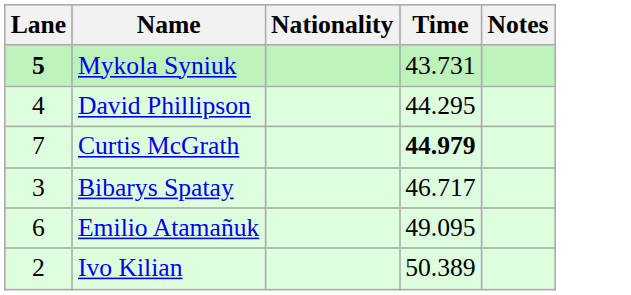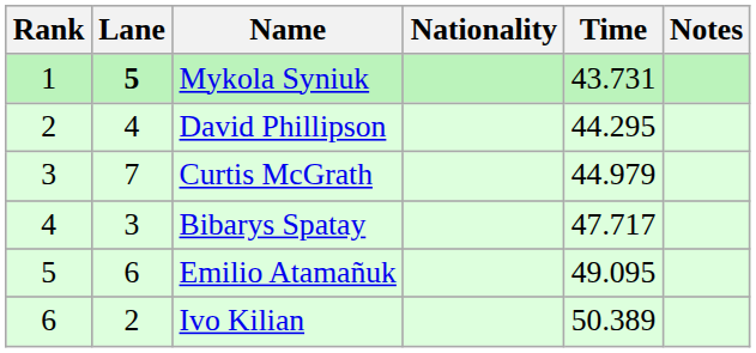+ column: Rank | 1 | 2 | 3 | 4 | 5 | 6
Curtis McGrath | Time: bold -> normal
Bibarys Spatay | Time: 46.717 -> 47.717
